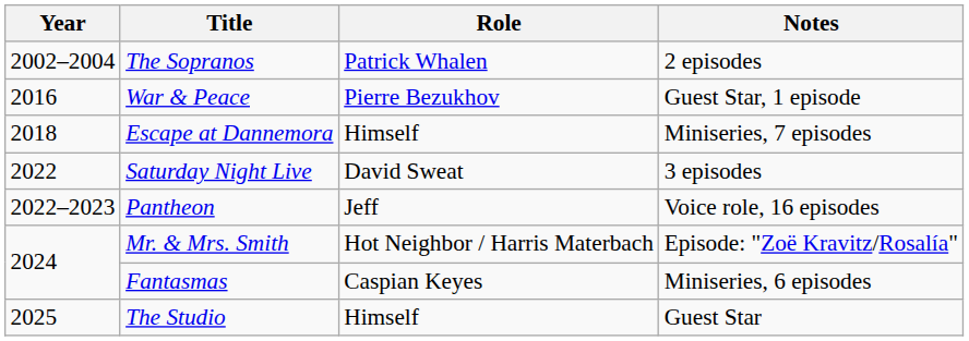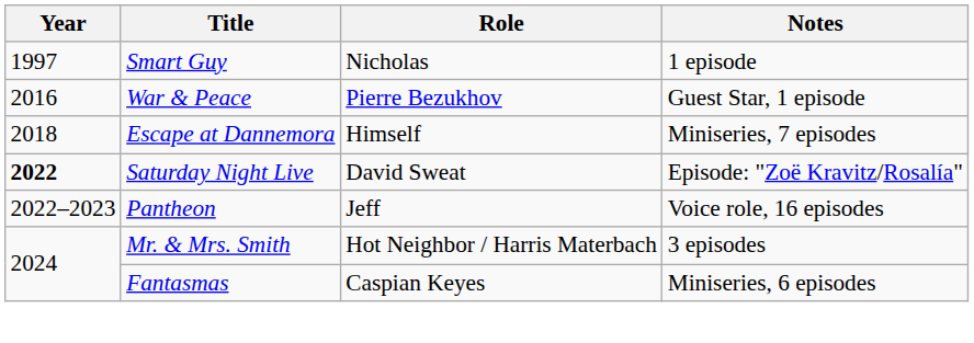+ row: 1997 | Smart Guy | Nicholas | 1 episode
- row: 2002–2004 | The Sopranos | Patrick Whalen | 2 episodes
Saturday Night Live | Year: normal -> bold
Saturday Night Live | Notes: 3 episodes -> Episode: "Zoë Kravitz/Rosalía"
Mr. & Mrs. Smith | Notes: Episode: "Zoë Kravitz/Rosalía" -> 3 episodes
- row: 2025 | The Studio | Himself | Guest Star
